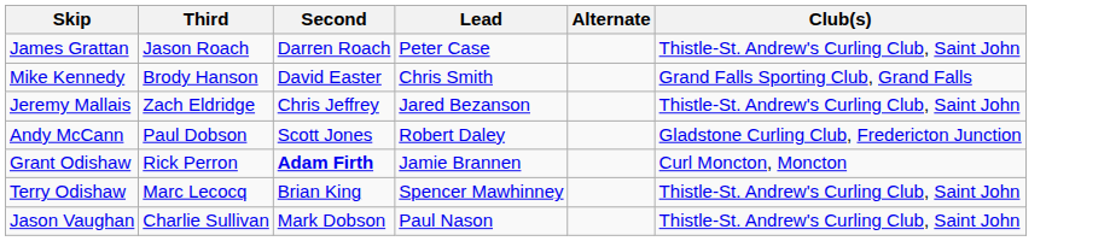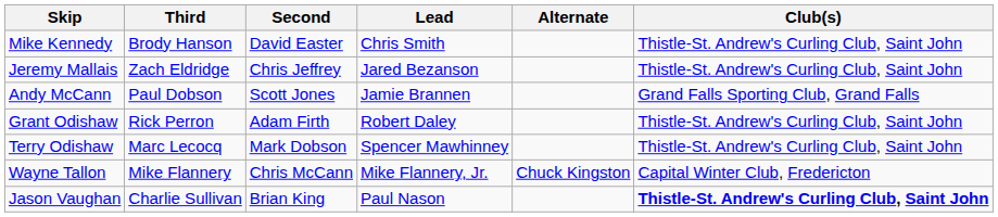- row: James Grattan | Jason Roach | Darren Roach | Peter Case | Thistle-St. Andrew's Curling Club, Saint John
Mike Kennedy | Club(s): Grand Falls Sporting Club, Grand Falls -> Thistle-St. Andrew's Curling Club, Saint John
Andy McCann | Lead: Robert Daley -> Jamie Brannen
Andy McCann | Club(s): Gladstone Curling Club, Fredericton Junction -> Grand Falls Sporting Club, Grand Falls
Grant Odishaw | Second: bold -> normal
Grant Odishaw | Lead: Jamie Brannen -> Robert Daley
Grant Odishaw | Club(s): Curl Moncton, Moncton -> Thistle-St. Andrew's Curling Club, Saint John
Terry Odishaw | Second: Brian King -> Mark Dobson
+ row: Wayne Tallon | Mike Flannery | Chris McCann | Mike Flannery, Jr. | Chuck Kingston | Capital Winter Club, Fredericton
Jason Vaughan | Second: Mark Dobson -> Brian King
Jason Vaughan | Club(s): normal -> bold
